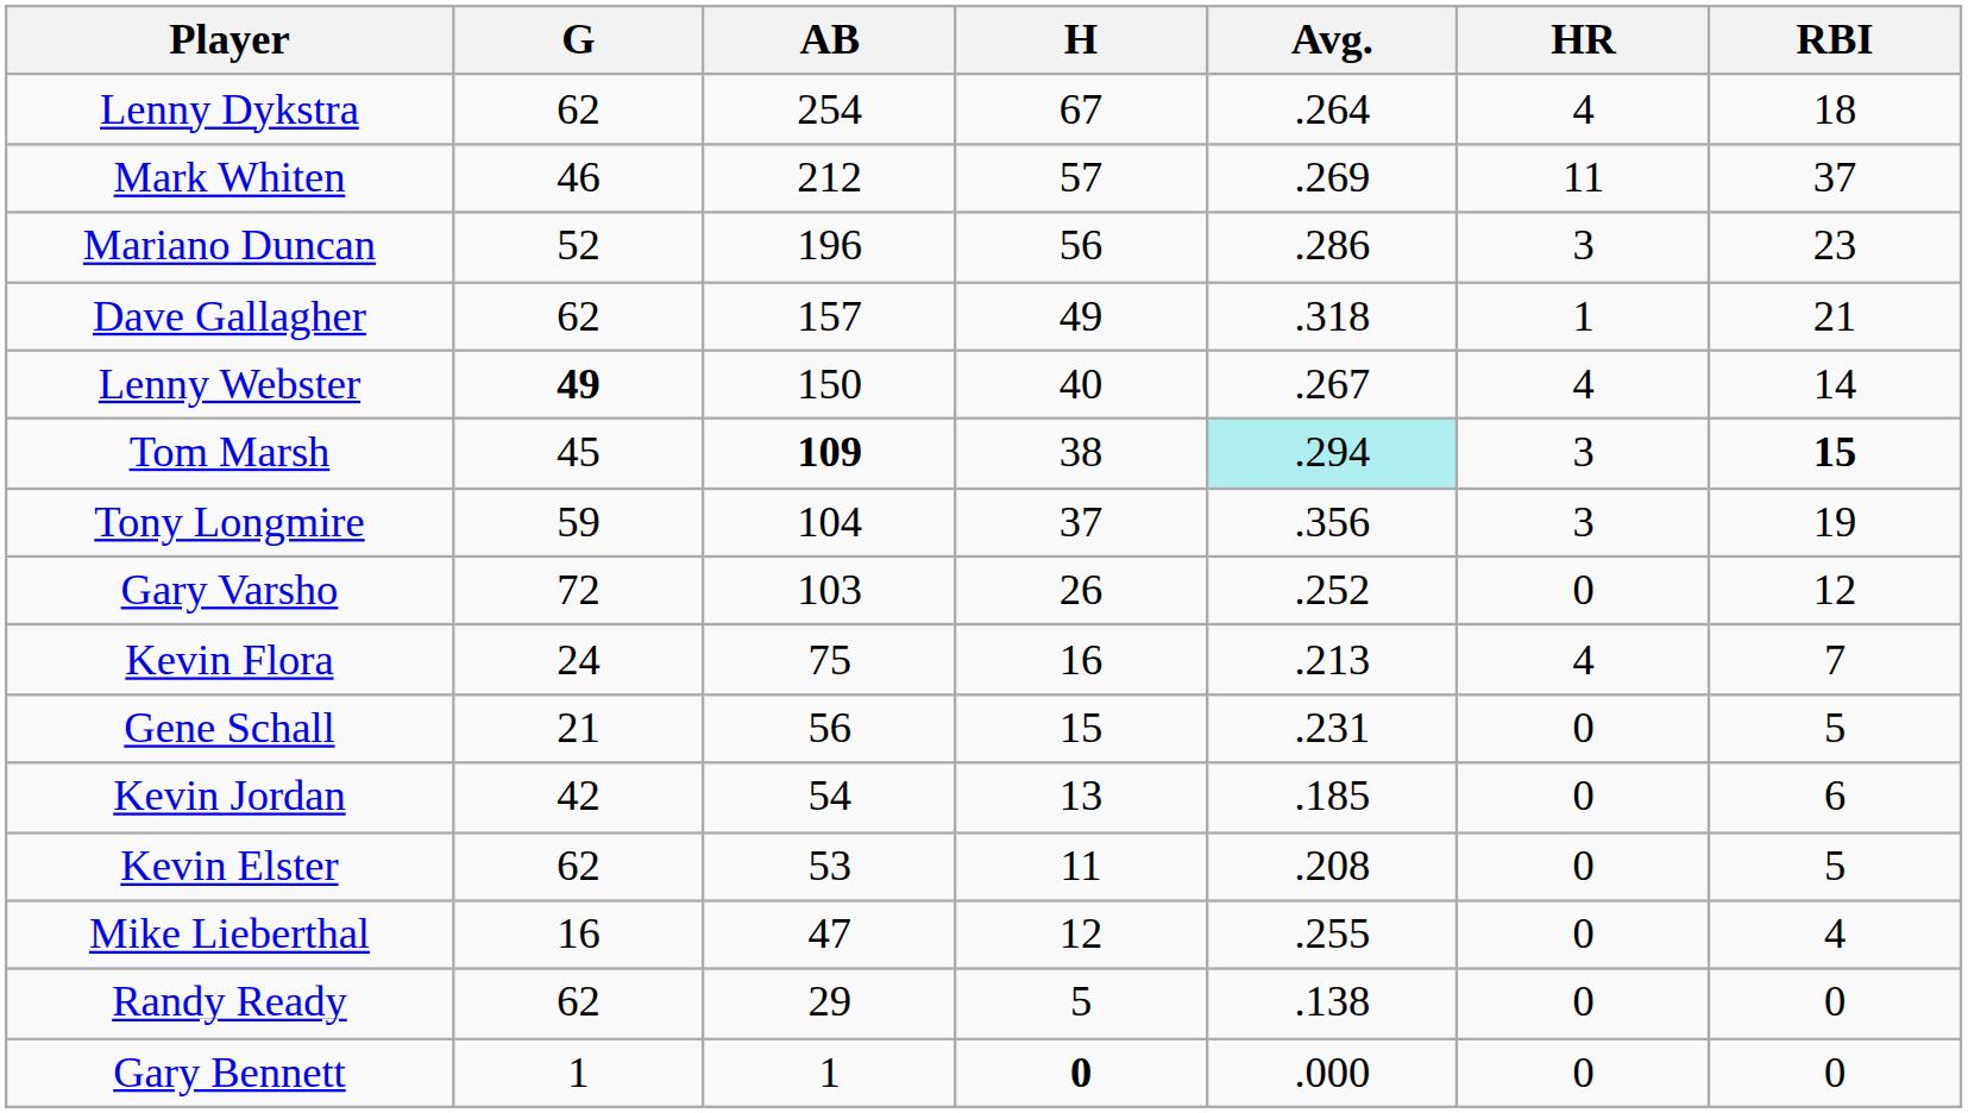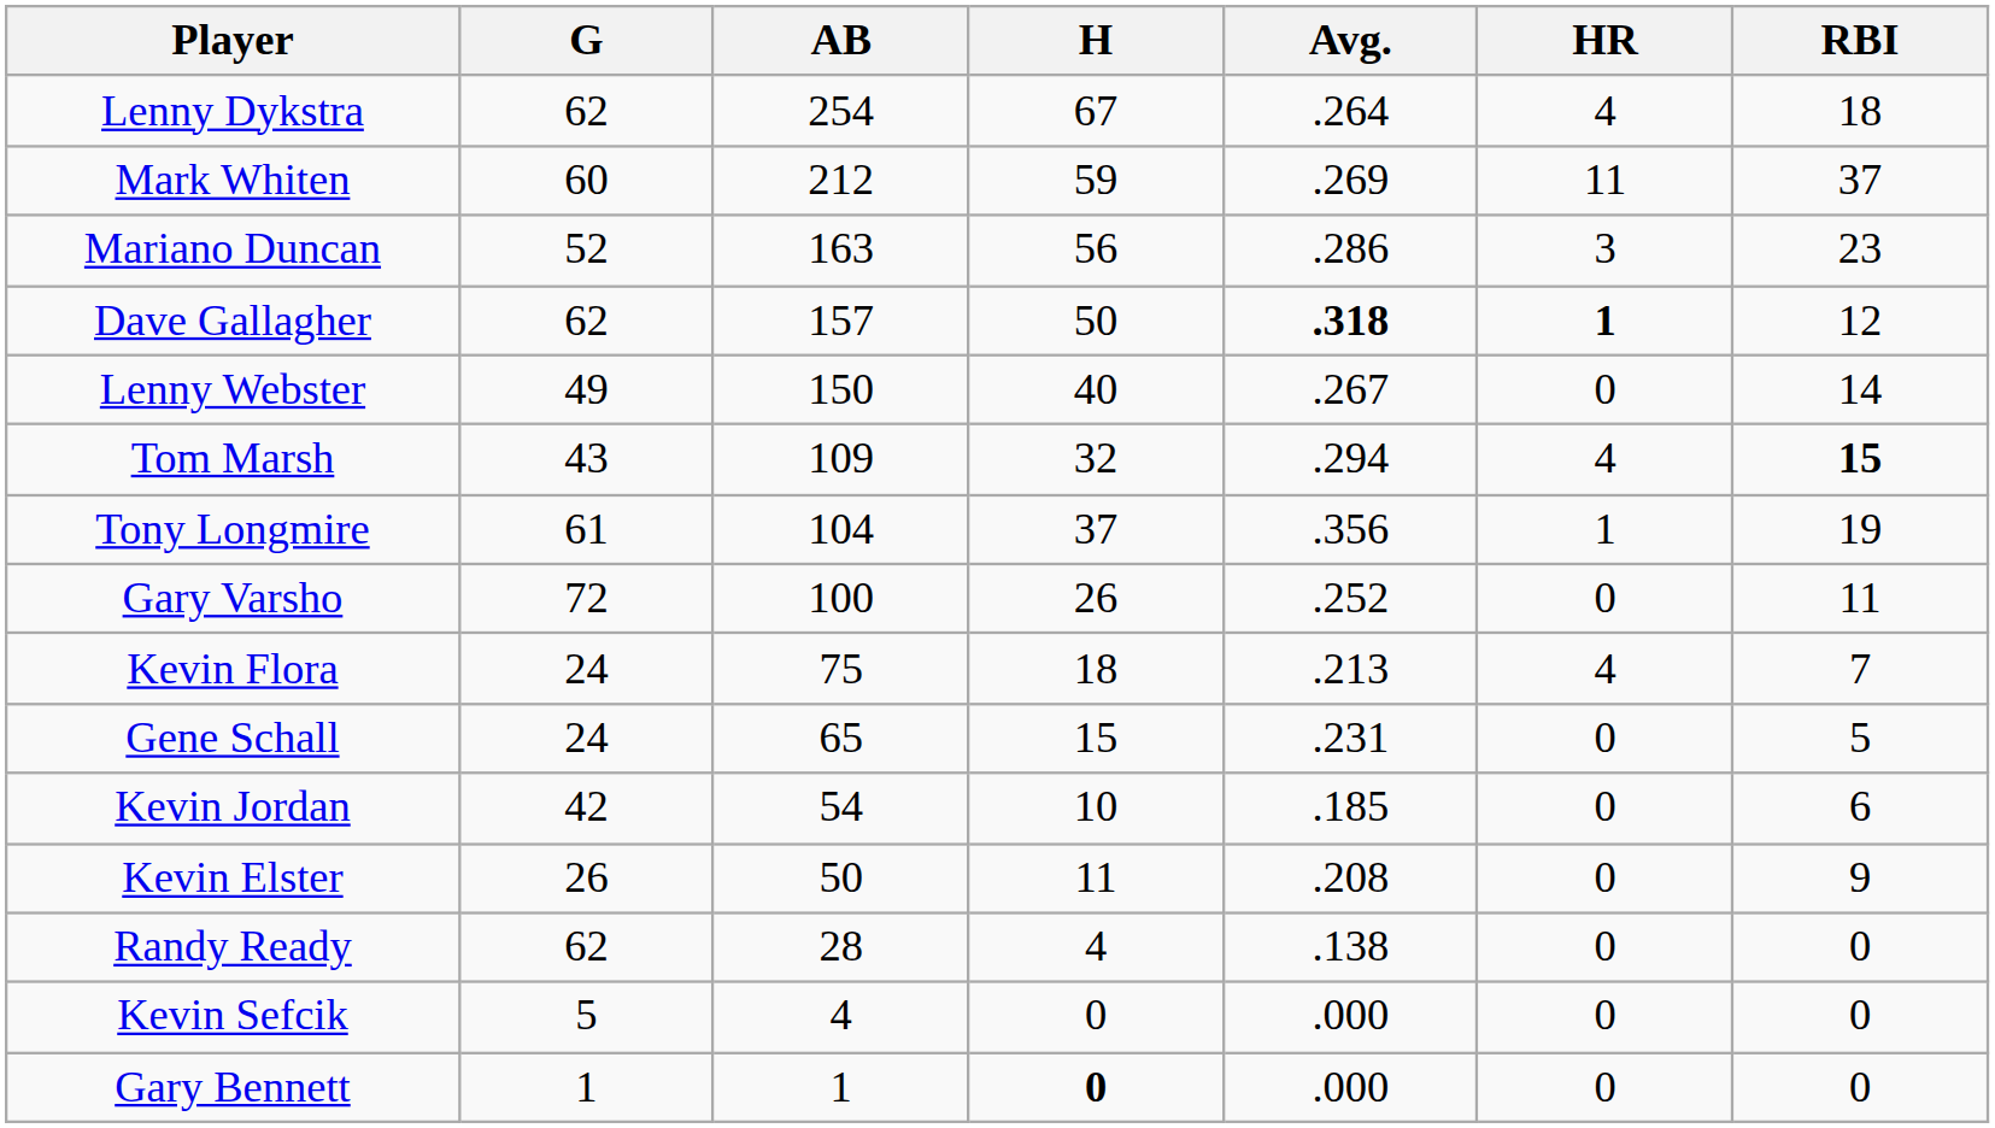Mark Whiten | G: 46 -> 60
Mark Whiten | H: 57 -> 59
Mariano Duncan | AB: 196 -> 163
Dave Gallagher | H: 49 -> 50
Dave Gallagher | Avg.: normal -> bold
Dave Gallagher | HR: normal -> bold
Dave Gallagher | RBI: 21 -> 12
Lenny Webster | G: bold -> normal
Lenny Webster | HR: 4 -> 0
Tom Marsh | G: 45 -> 43
Tom Marsh | AB: bold -> normal
Tom Marsh | H: 38 -> 32
Tom Marsh | Avg.: paleturquoise background -> no background
Tom Marsh | HR: 3 -> 4
Tony Longmire | G: 59 -> 61
Tony Longmire | HR: 3 -> 1
Gary Varsho | AB: 103 -> 100
Gary Varsho | RBI: 12 -> 11
Kevin Flora | H: 16 -> 18
Gene Schall | G: 21 -> 24
Gene Schall | AB: 56 -> 65
Kevin Jordan | H: 13 -> 10
Kevin Elster | G: 62 -> 26
Kevin Elster | AB: 53 -> 50
Kevin Elster | RBI: 5 -> 9
- row: Mike Lieberthal | 16 | 47 | 12 | .255 | 0 | 4
Randy Ready | AB: 29 -> 28
Randy Ready | H: 5 -> 4
+ row: Kevin Sefcik | 5 | 4 | 0 | .000 | 0 | 0
